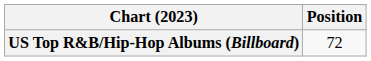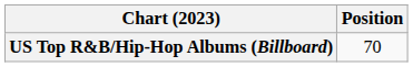US Top R&B/Hip-Hop Albums (Billboard) | Position: 72 -> 70
